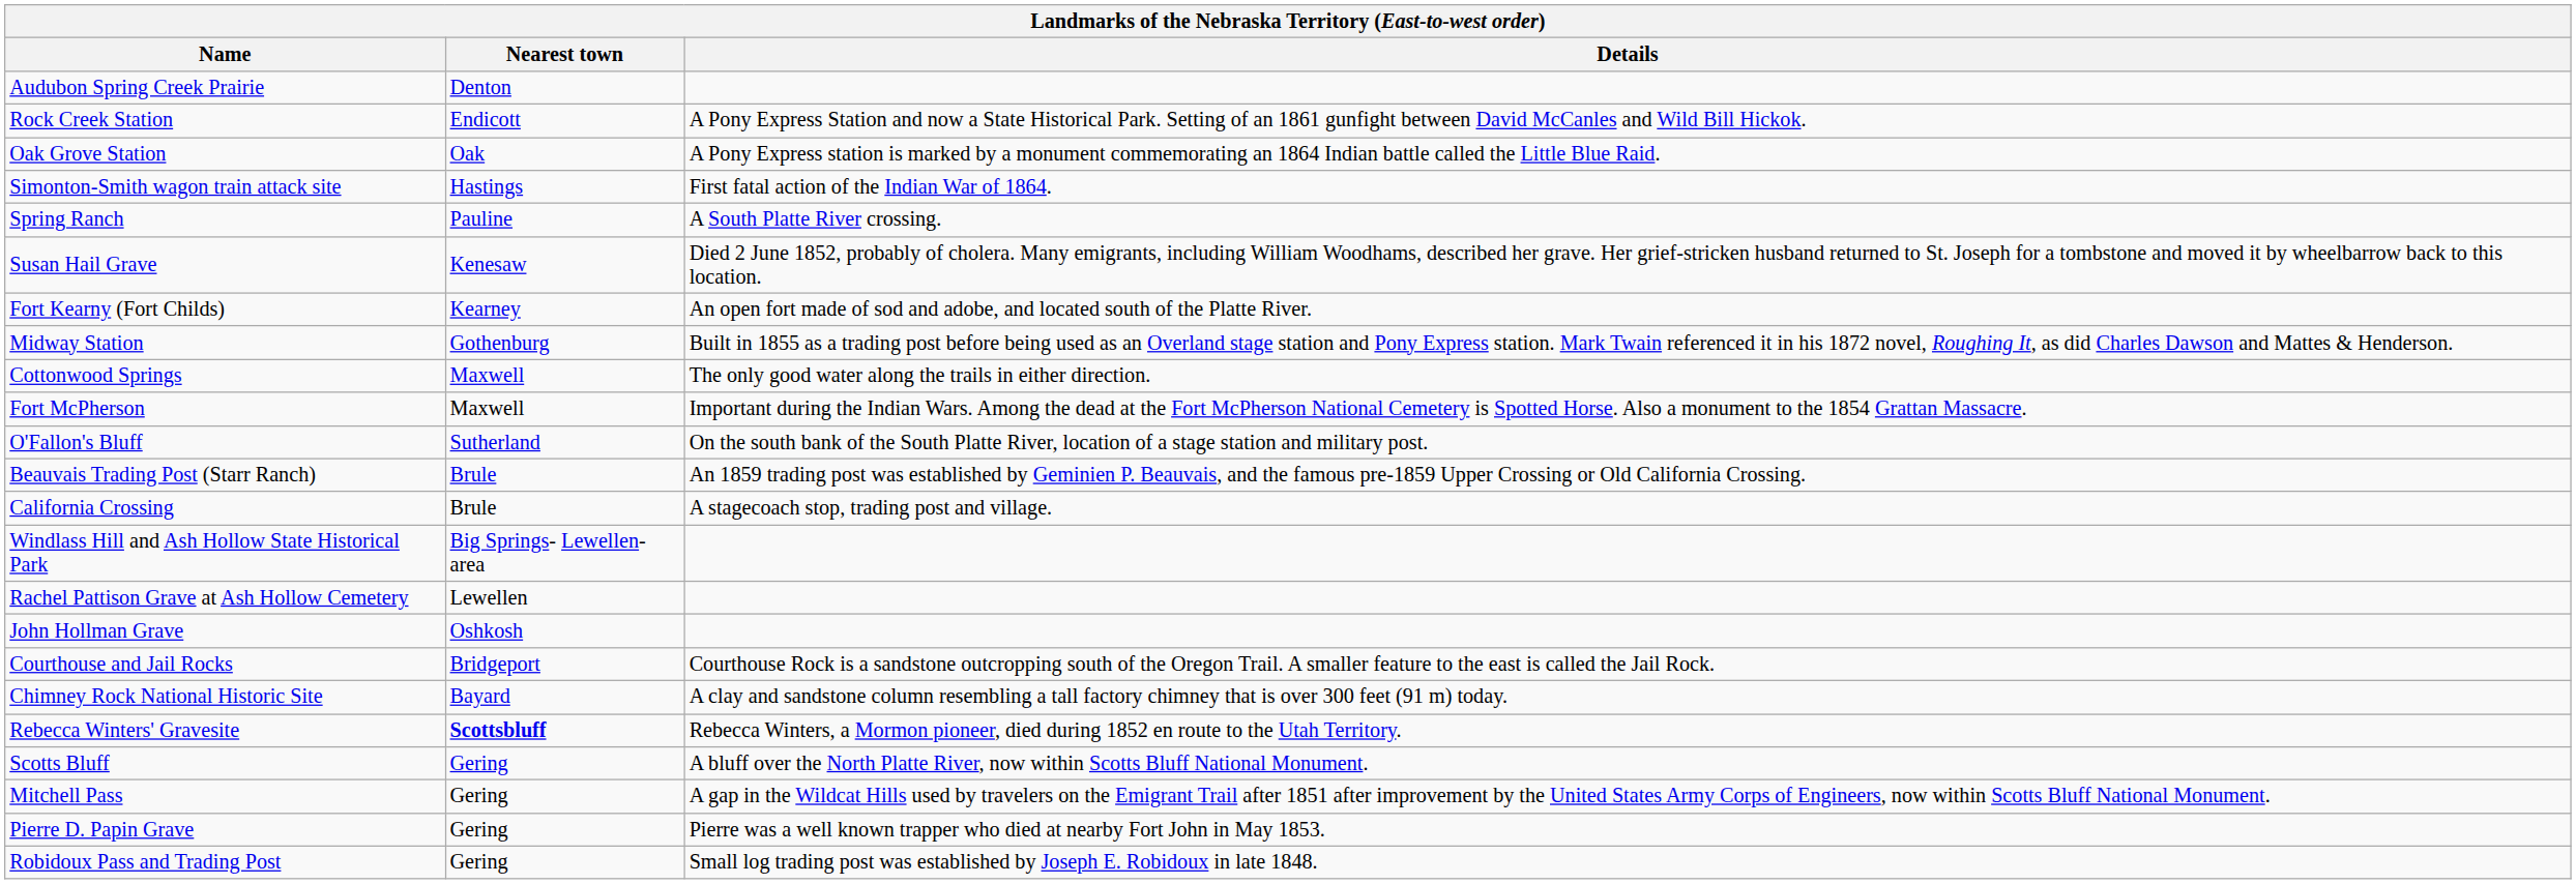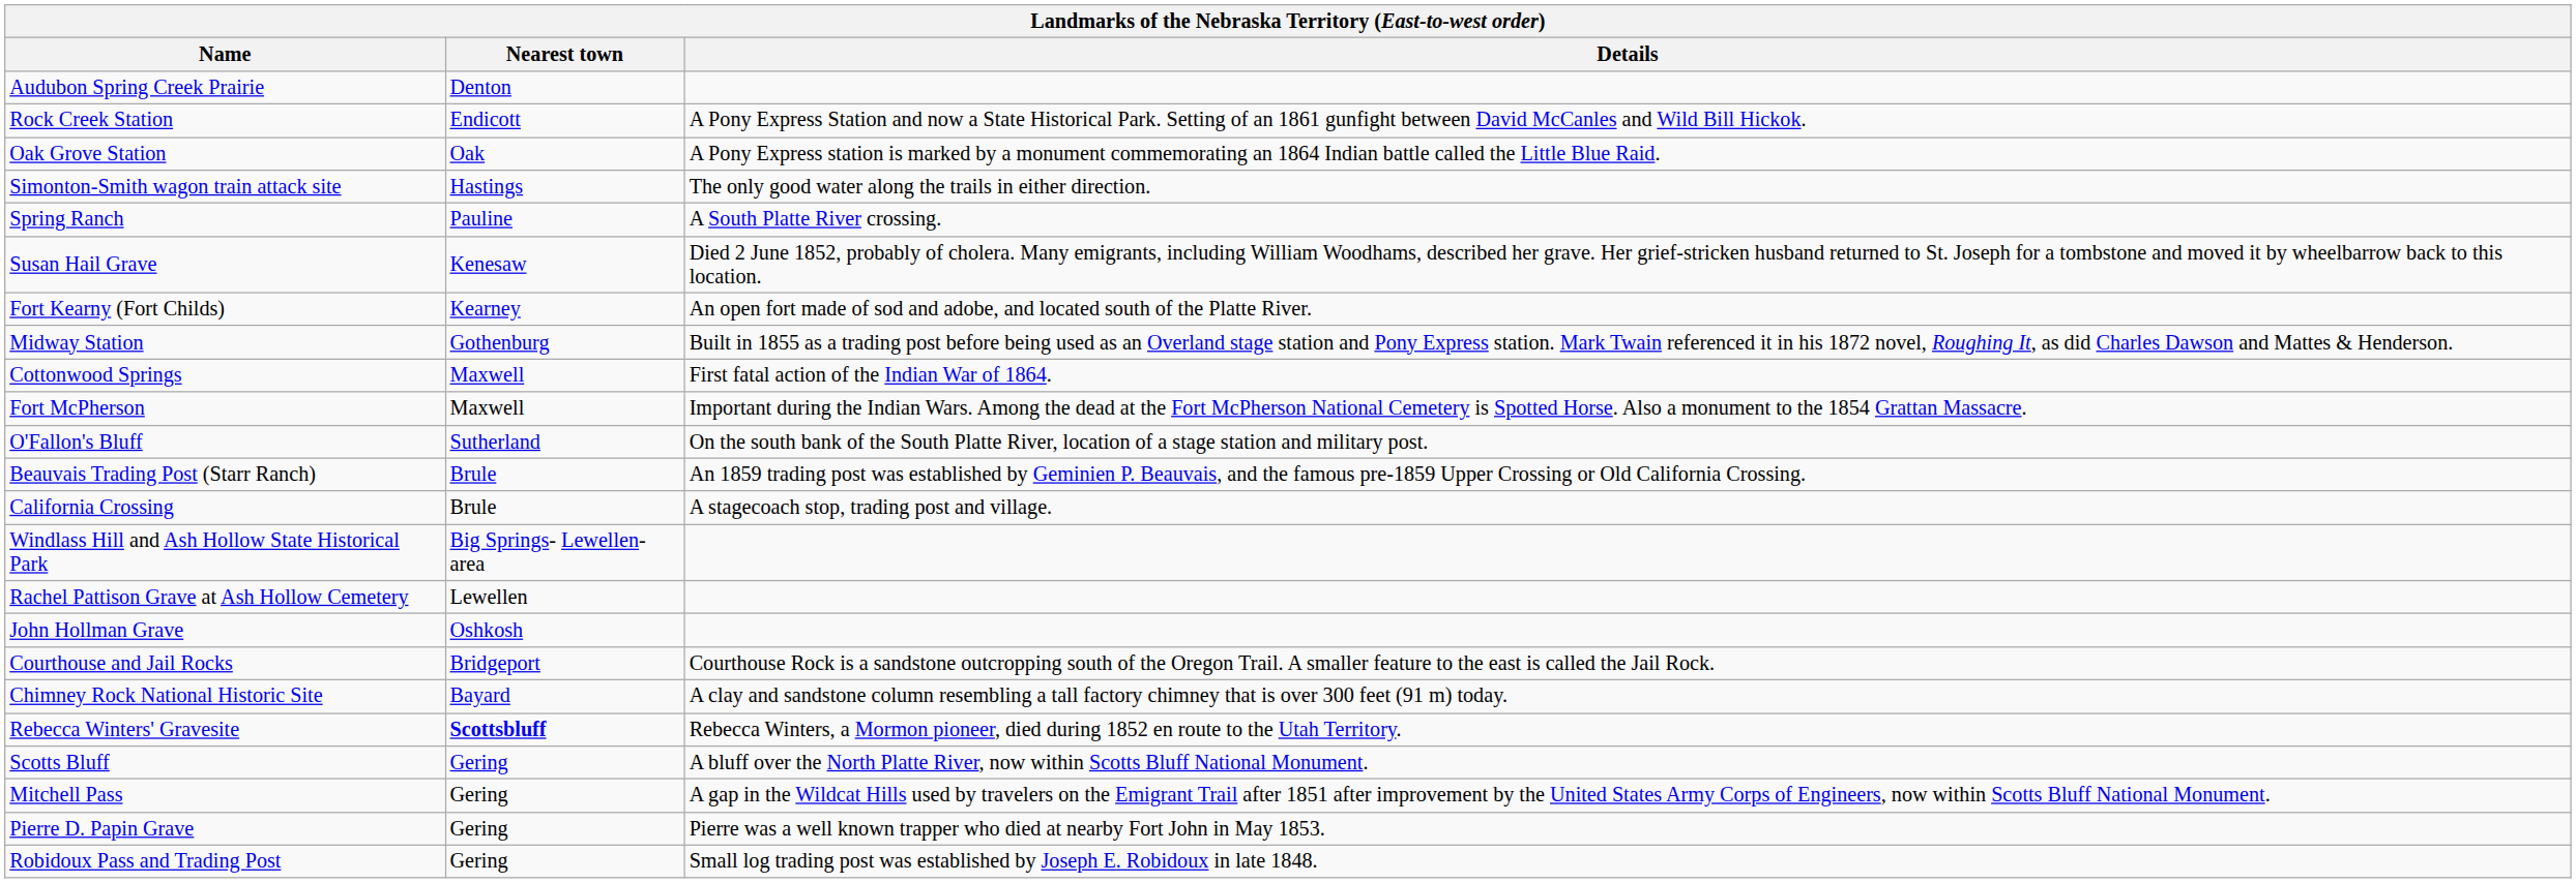Simonton-Smith wagon train attack site | Details: First fatal action of the Indian War of 1864. -> The only good water along the trails in either direction.
Cottonwood Springs | Details: The only good water along the trails in either direction. -> First fatal action of the Indian War of 1864.
